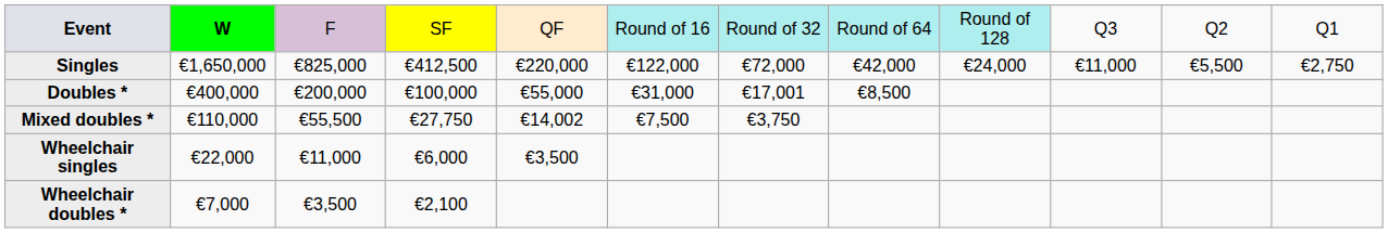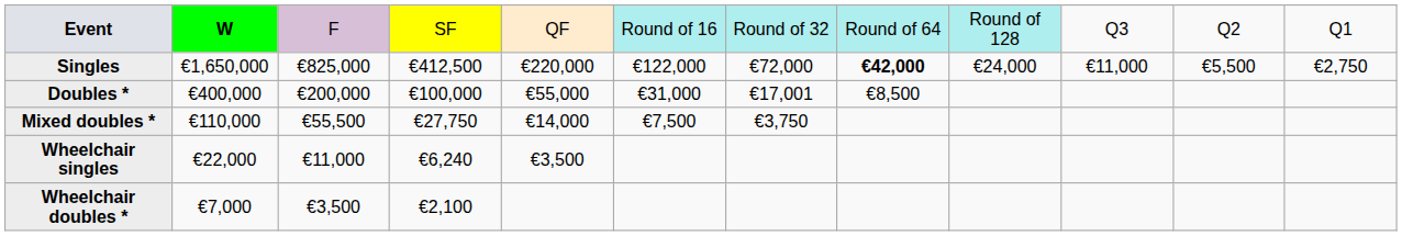Singles | column 8: normal -> bold
Mixed doubles * | column 5: €14,002 -> €14,000
Wheelchair singles | column 4: €6,000 -> €6,240
